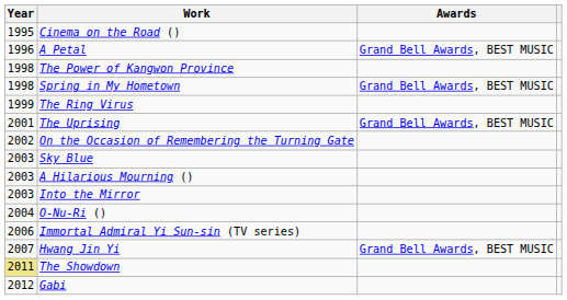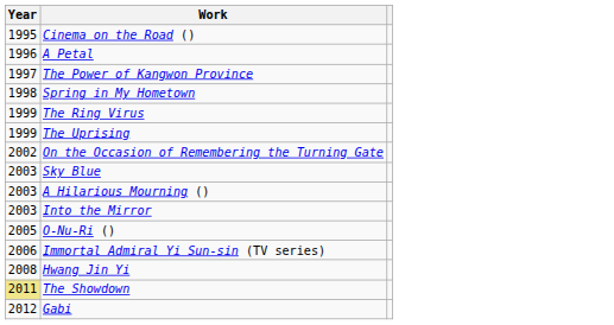- column: Awards | Grand Bell Awards, BEST MUSIC | Grand Bell Awards, BEST MUSIC | Grand Bell Awards, BEST MUSIC | Grand Bell Awards, BEST MUSIC
The Power of Kangwon Province | Year: 1998 -> 1997
The Uprising | Year: 2001 -> 1999
O-Nu-Ri () | Year: 2004 -> 2005
Hwang Jin Yi | Year: 2007 -> 2008
